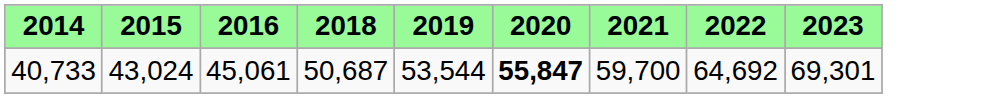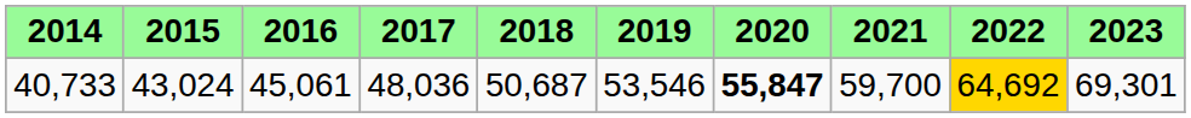+ column: 2017 | 48,036
40,733 | 2019: 53,544 -> 53,546
40,733 | 2022: no background -> gold background
